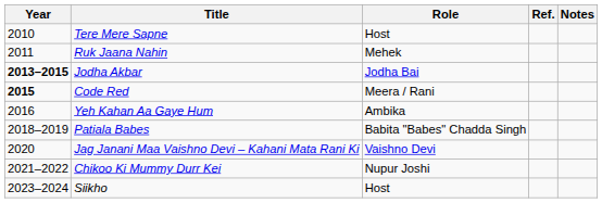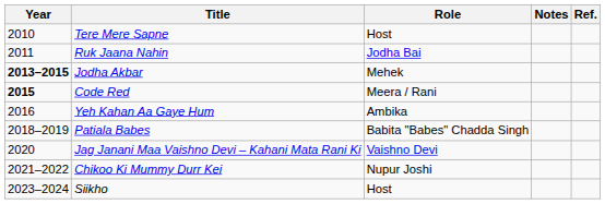columns swapped: Notes <-> Ref.
Ruk Jaana Nahin | Role: Mehek -> Jodha Bai
Jodha Akbar | Role: Jodha Bai -> Mehek
